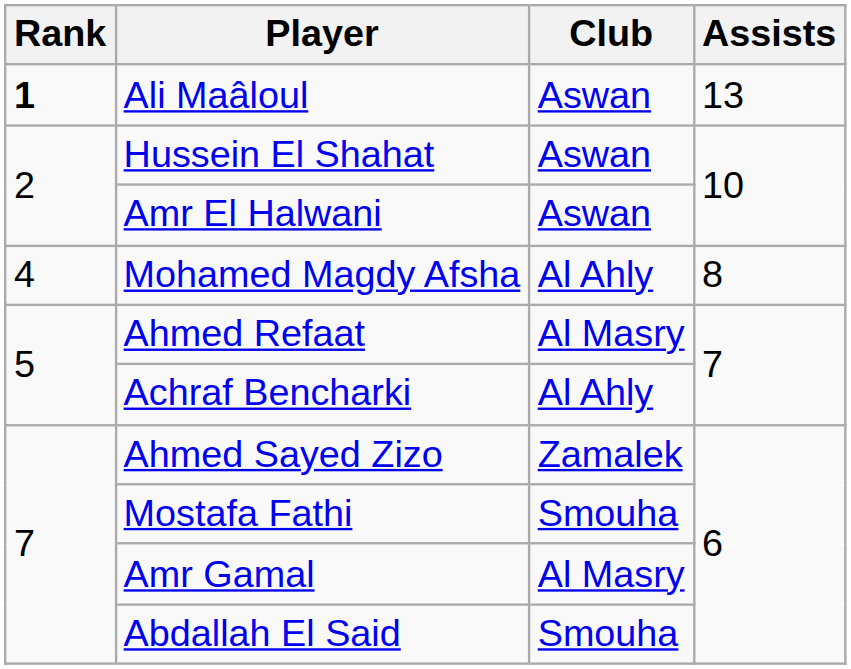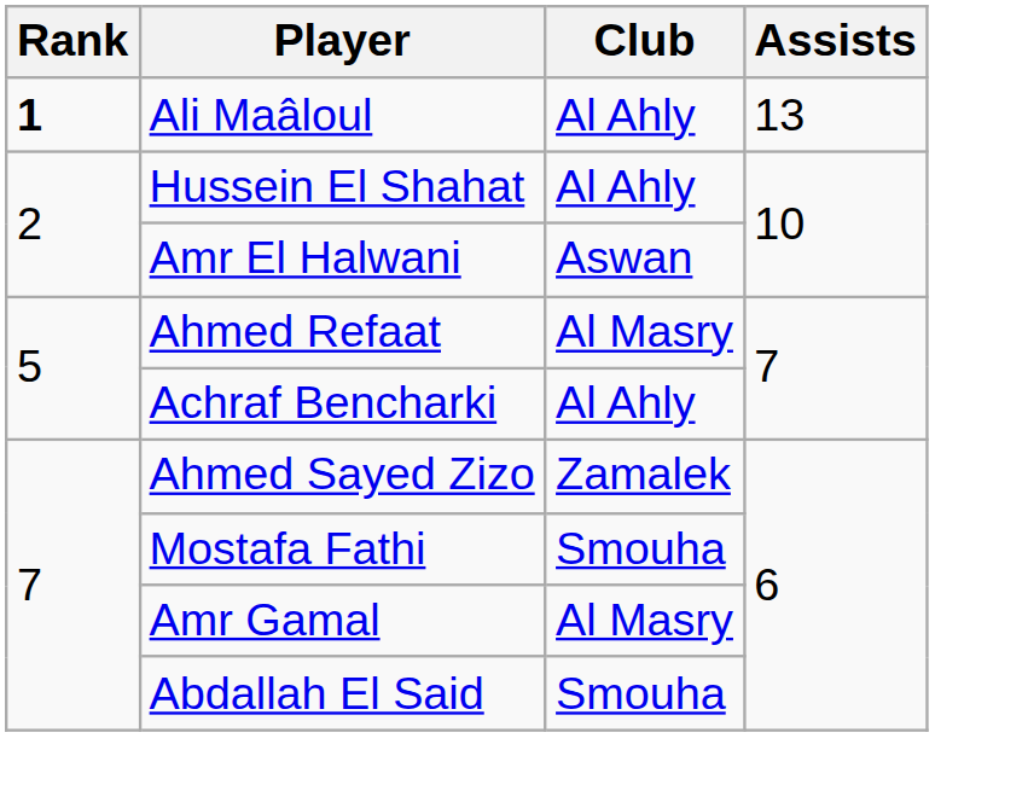Ali Maâloul | Club: Aswan -> Al Ahly
Hussein El Shahat | Club: Aswan -> Al Ahly
- row: 4 | Mohamed Magdy Afsha | Al Ahly | 8
